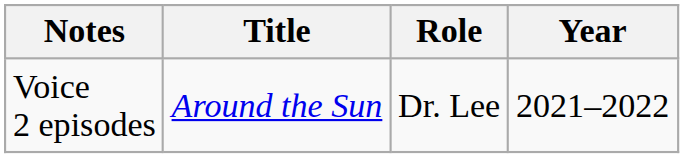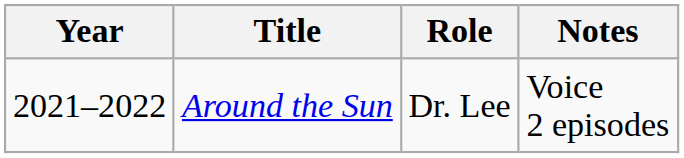columns swapped: Year <-> Notes
